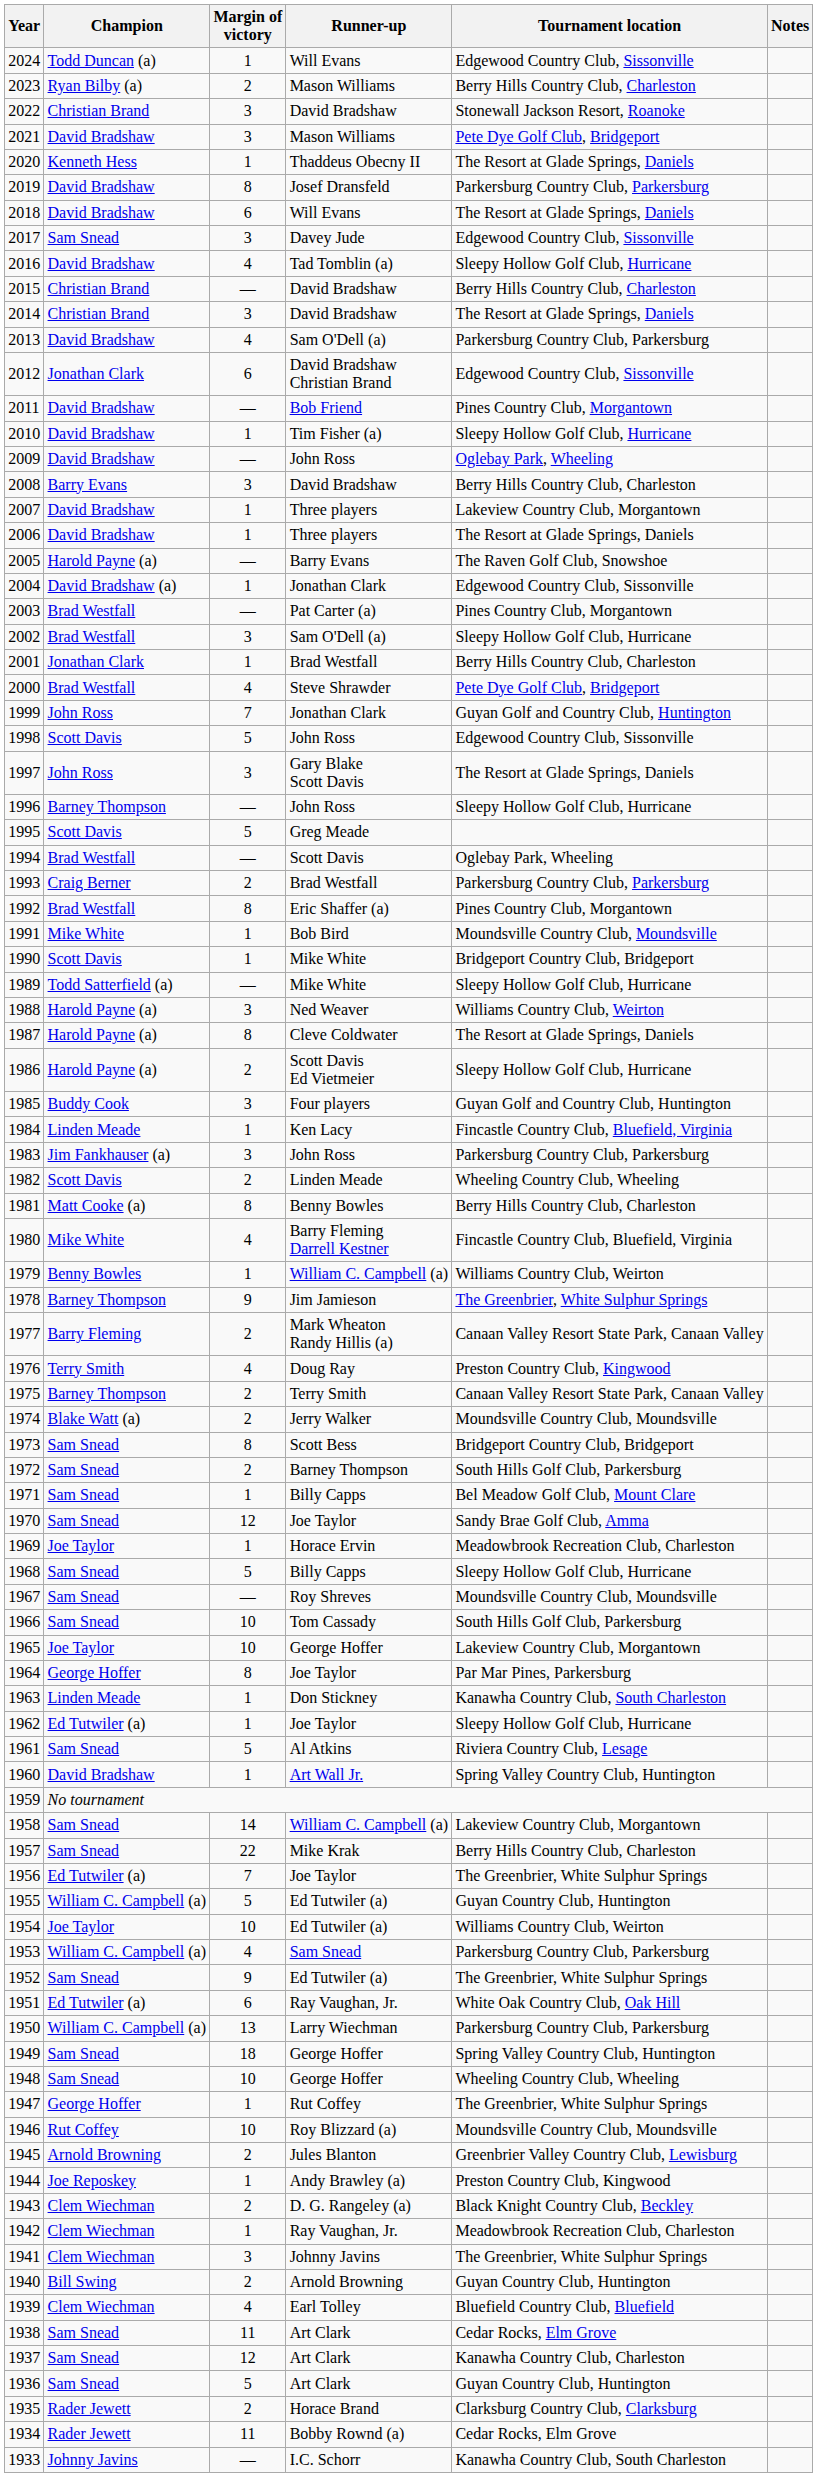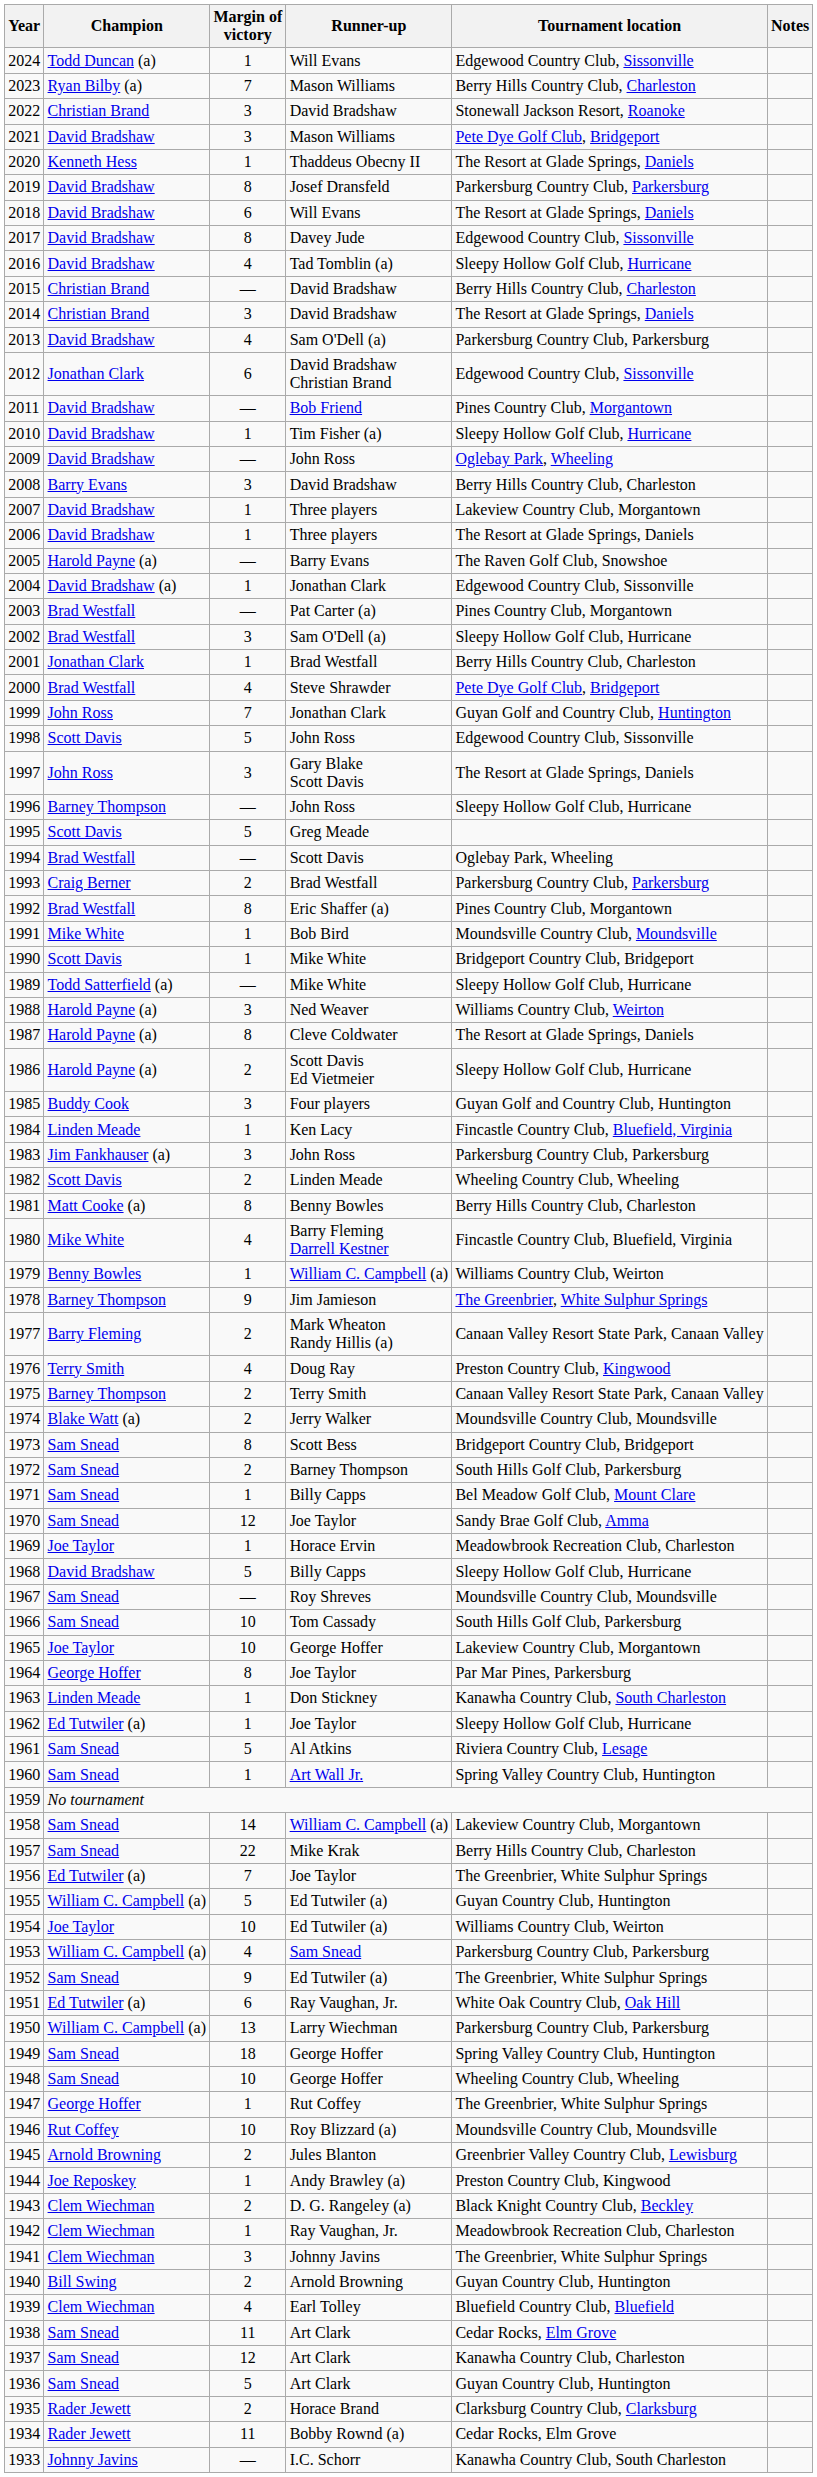2023 | Margin of victory: 2 -> 7
2017 | Champion: Sam Snead -> David Bradshaw
2017 | Margin of victory: 3 -> 8
1968 | Champion: Sam Snead -> David Bradshaw
1960 | Champion: David Bradshaw -> Sam Snead
